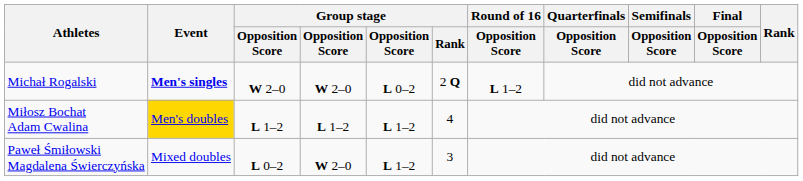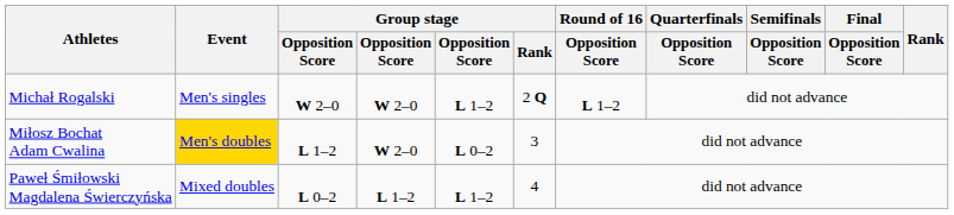Michał Rogalski | Event: bold -> normal
Michał Rogalski | column 5: L 0–2 -> L 1–2
Miłosz Bochat Adam Cwalina | column 4: L 1–2 -> W 2–0
Miłosz Bochat Adam Cwalina | column 5: L 1–2 -> L 0–2
Miłosz Bochat Adam Cwalina | Group stage / Rank: 4 -> 3
Paweł Śmiłowski Magdalena Świerczyńska | column 4: W 2–0 -> L 1–2
Paweł Śmiłowski Magdalena Świerczyńska | Group stage / Rank: 3 -> 4
